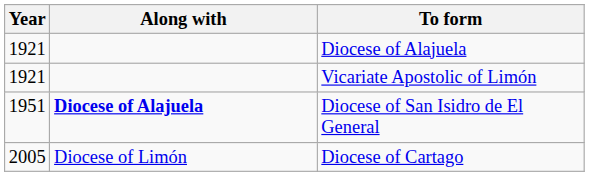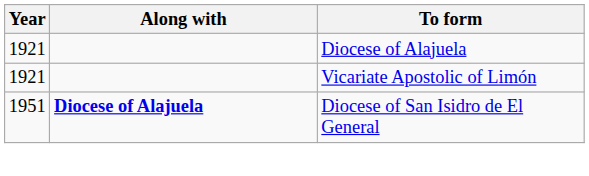- row: 2005 | Diocese of Limón | Diocese of Cartago
